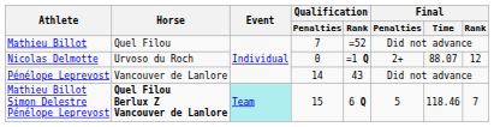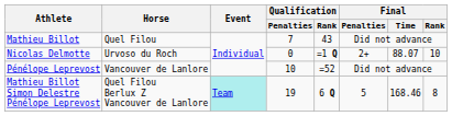Mathieu Billot | Qualification / Rank: =52 -> 43
Nicolas Delmotte | Final / Rank: 12 -> 10
Pénélope Leprevost | Qualification / Penalties: 14 -> 10
Pénélope Leprevost | Qualification / Rank: 43 -> =52
Mathieu Billot Simon Delestre Pénélope Leprevost | Horse: bold -> normal
Mathieu Billot Simon Delestre Pénélope Leprevost | Qualification / Penalties: 15 -> 19
Mathieu Billot Simon Delestre Pénélope Leprevost | Final / Time: 118.46 -> 168.46
Mathieu Billot Simon Delestre Pénélope Leprevost | Final / Rank: 7 -> 8
